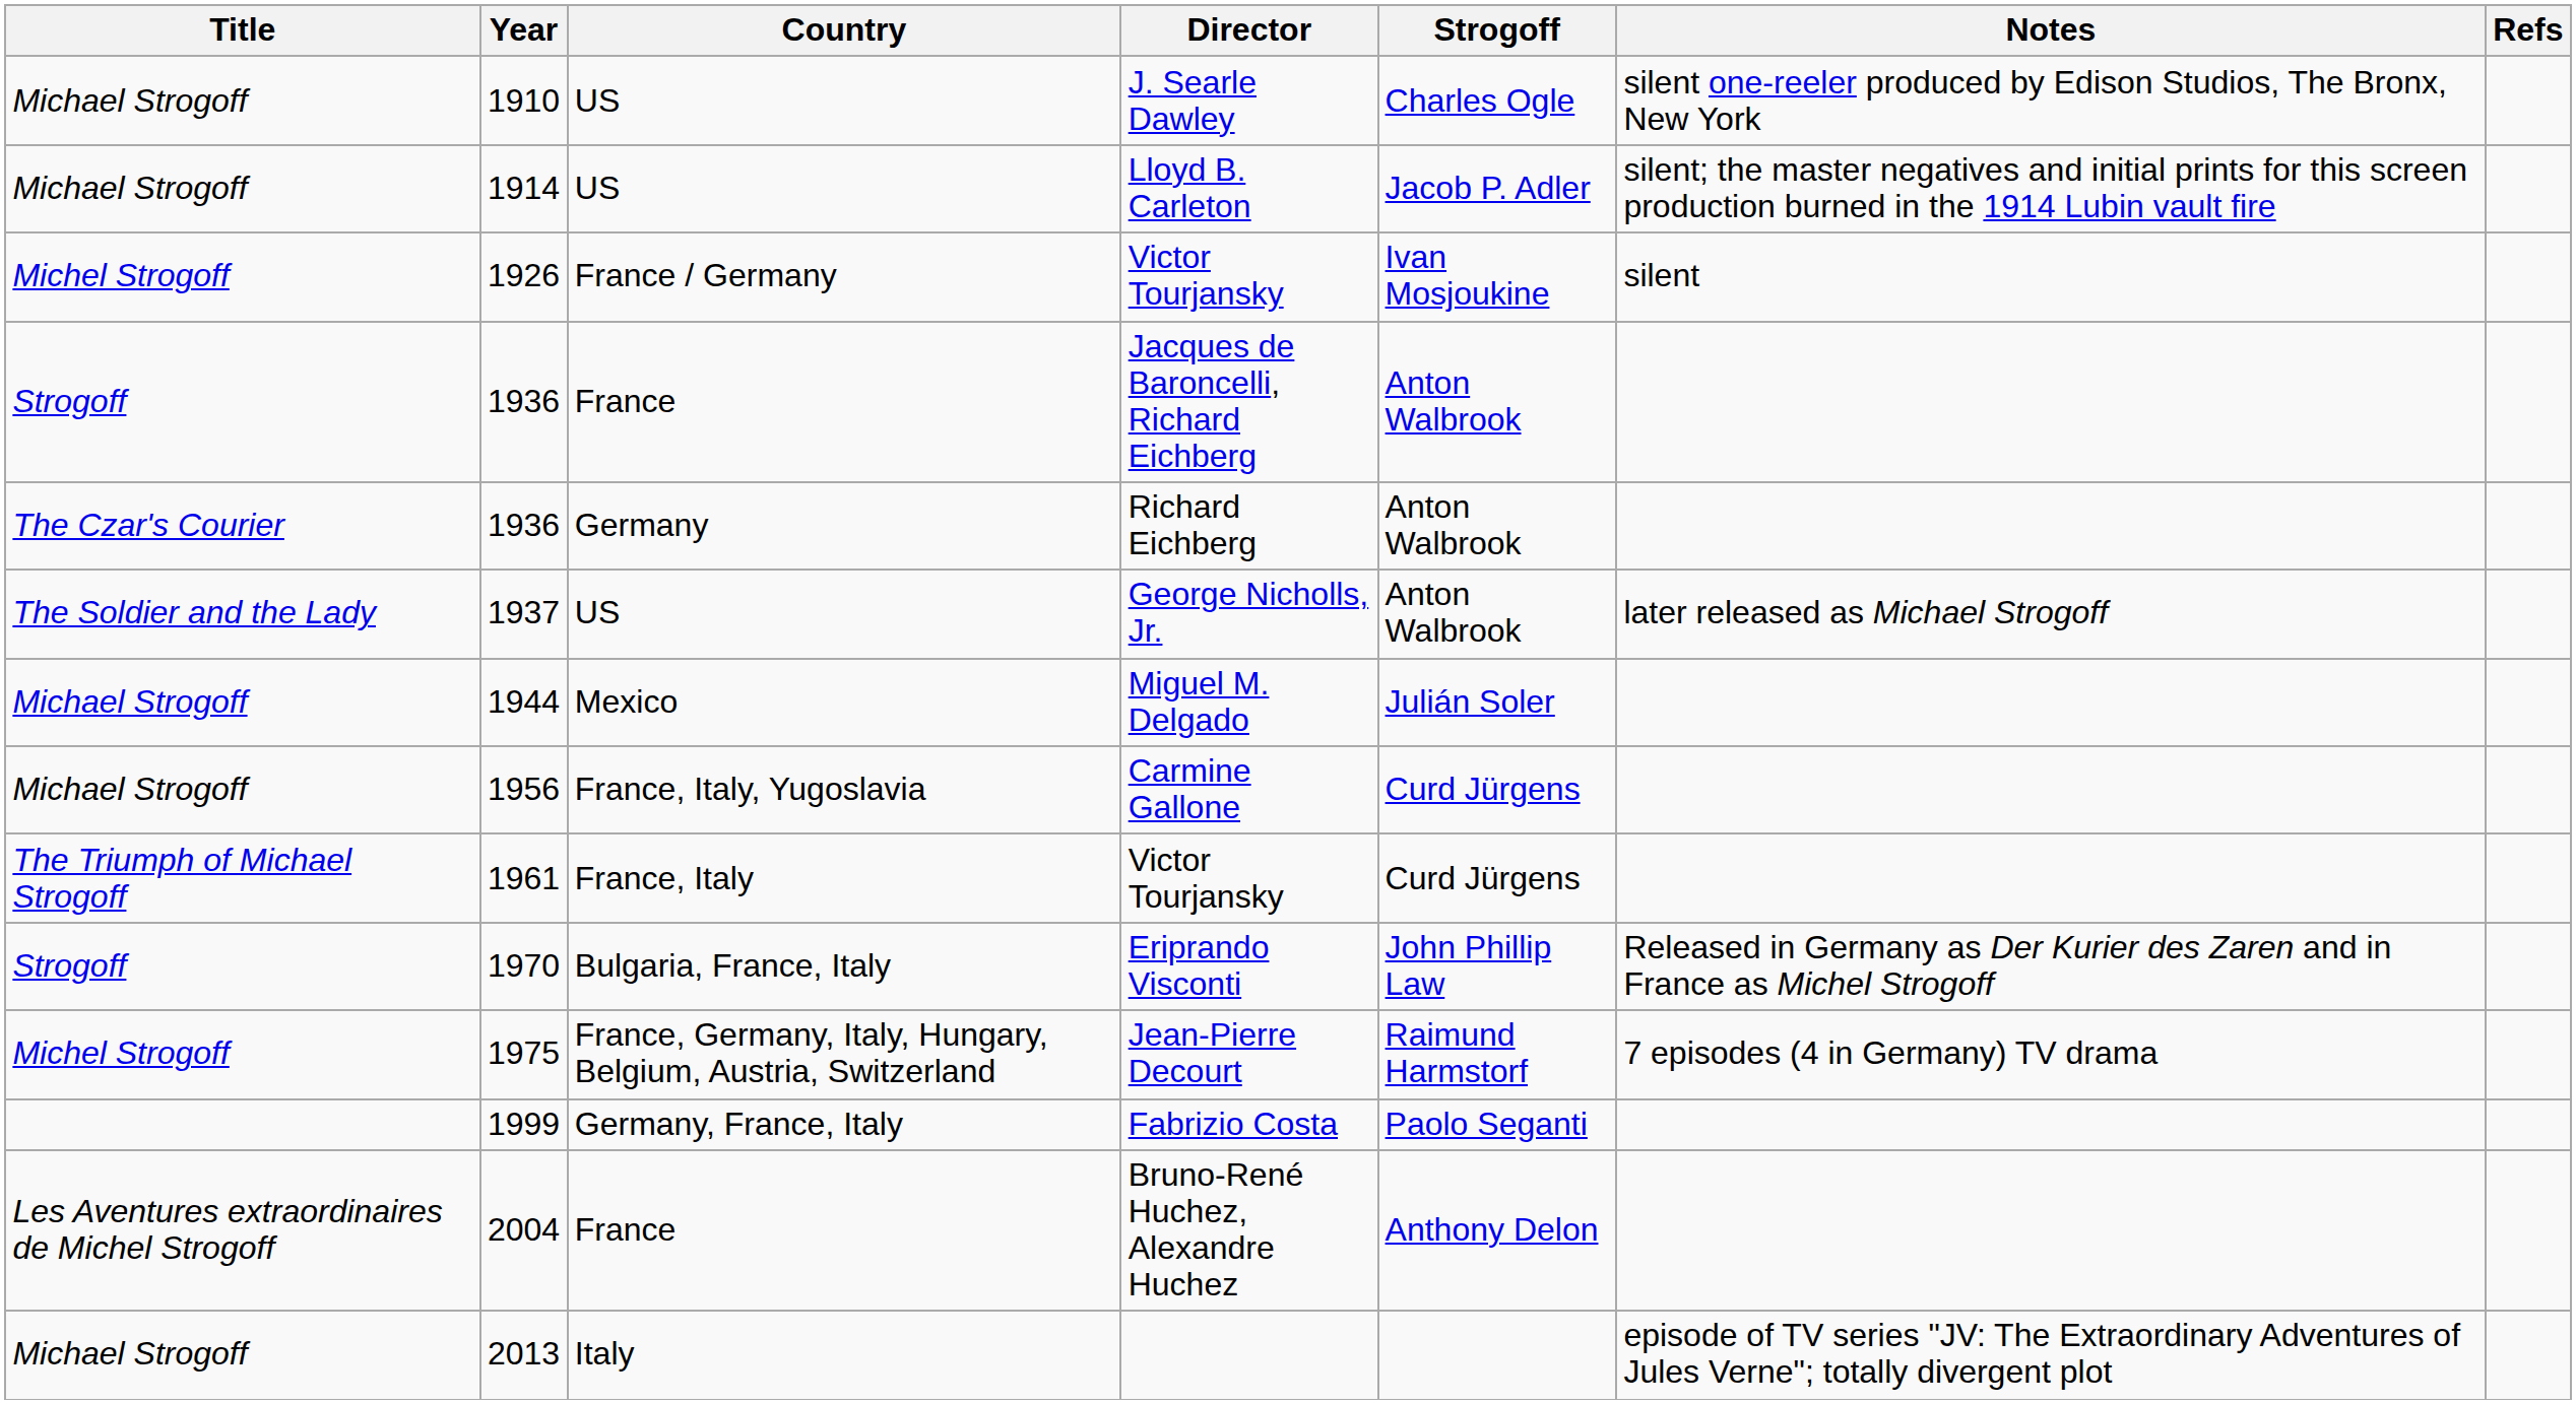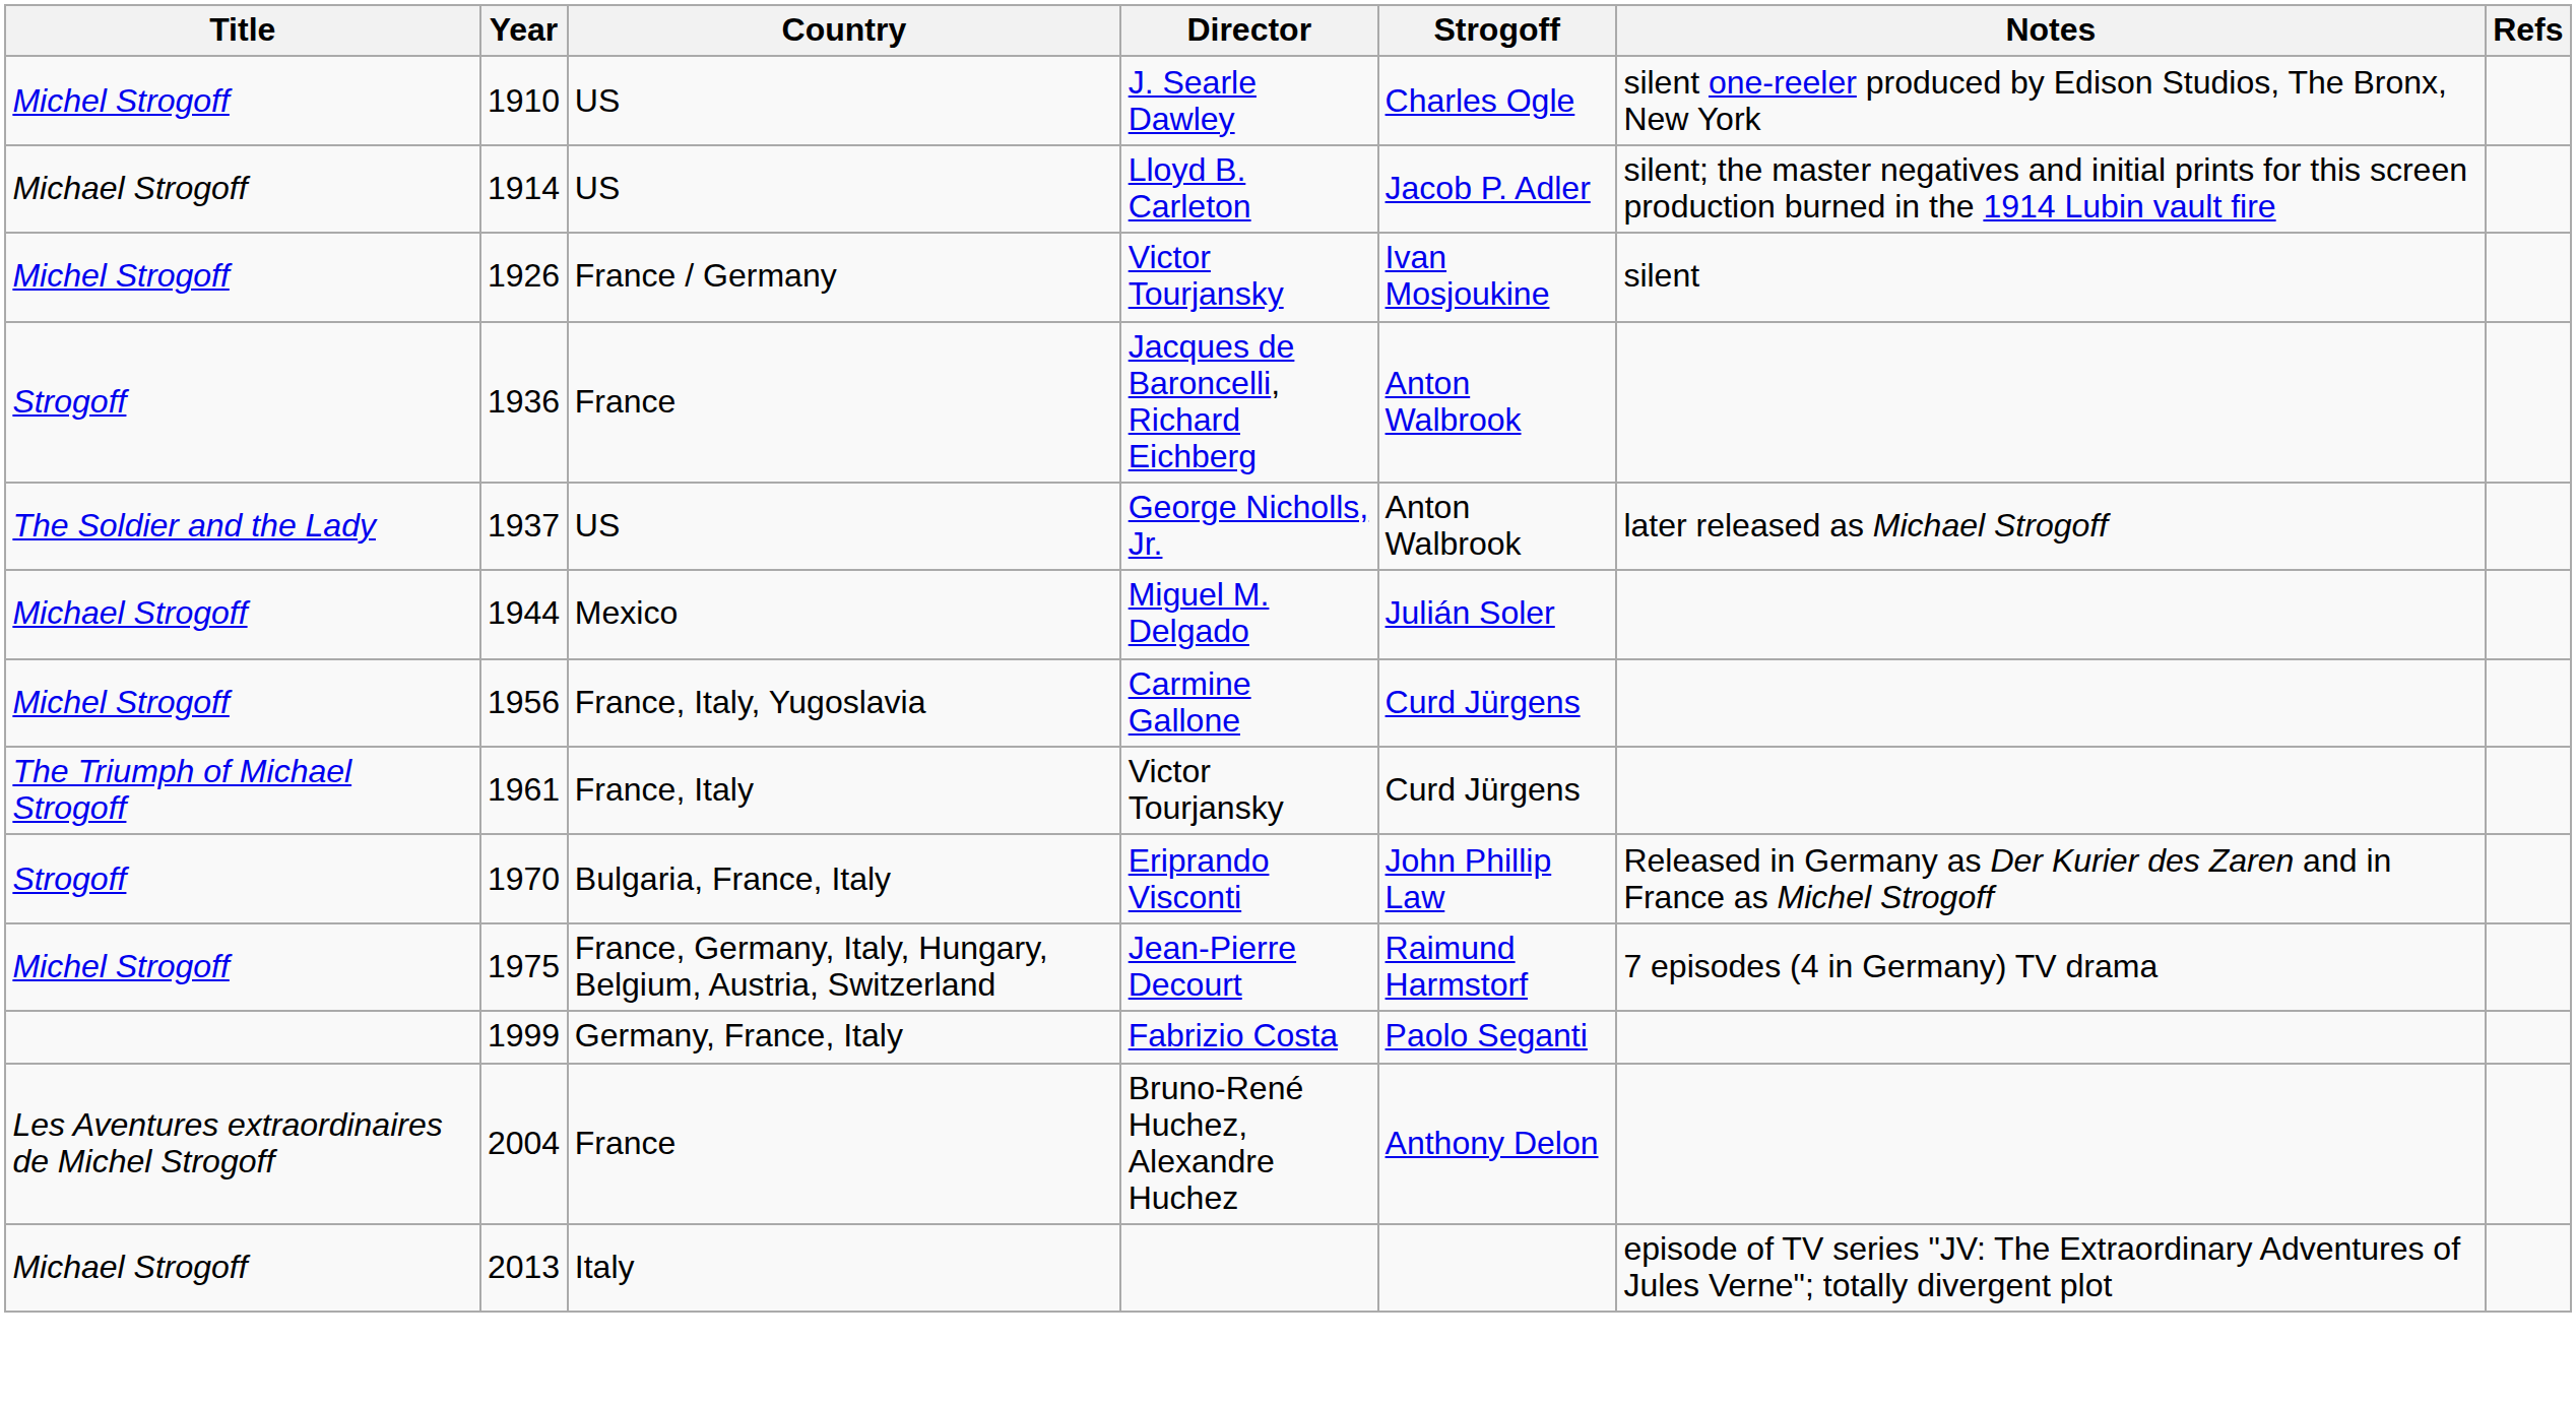J. Searle Dawley | Title: Michael Strogoff -> Michel Strogoff
- row: The Czar's Courier | 1936 | Germany | Richard Eichberg | Anton Walbrook
Carmine Gallone | Title: Michael Strogoff -> Michel Strogoff
